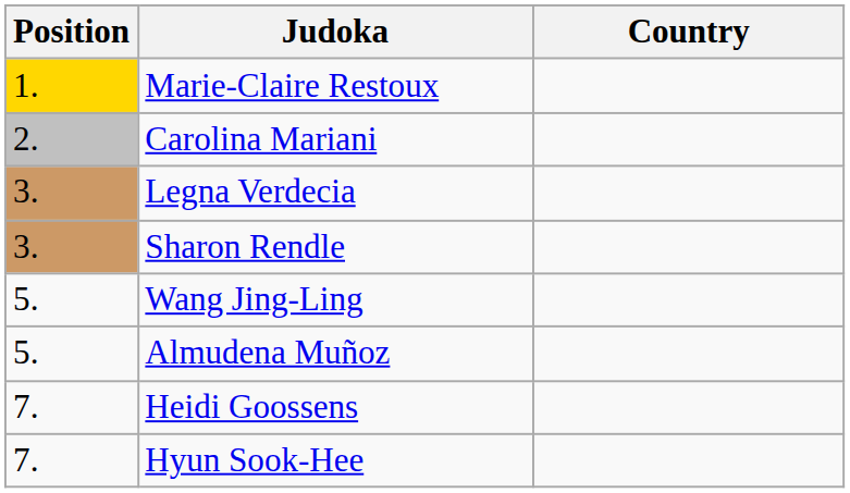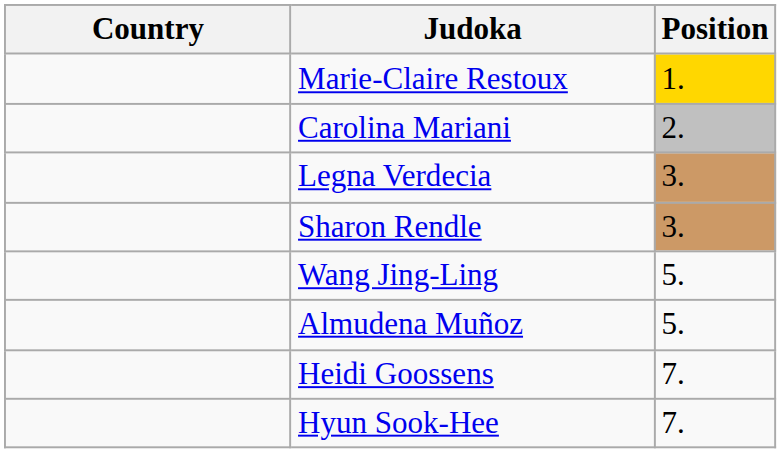columns swapped: Position <-> Country
